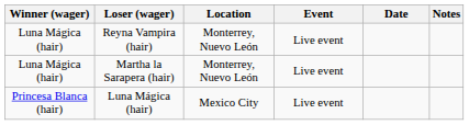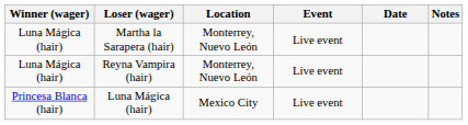rows swapped: Reyna Vampira (hair) <-> Martha la Sarapera (hair)
